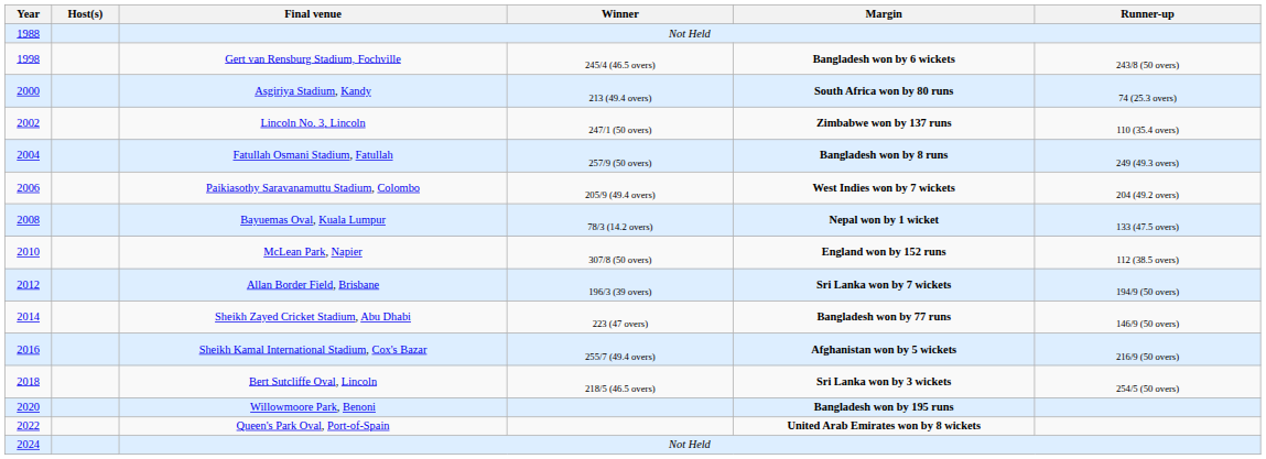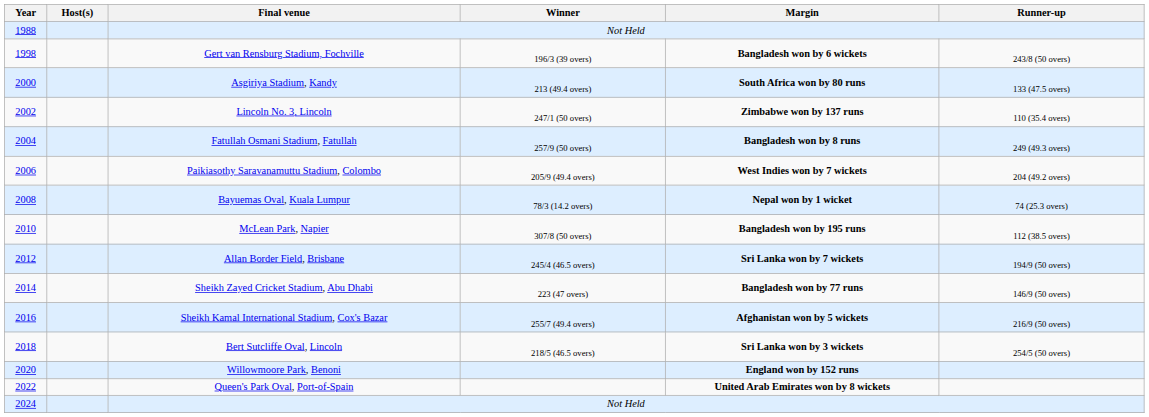Gert van Rensburg Stadium, Fochville | Winner: 245/4 (46.5 overs) -> 196/3 (39 overs)
Asgiriya Stadium, Kandy | Runner-up: 74 (25.3 overs) -> 133 (47.5 overs)
Bayuemas Oval, Kuala Lumpur | Runner-up: 133 (47.5 overs) -> 74 (25.3 overs)
McLean Park, Napier | Margin: England won by 152 runs -> Bangladesh won by 195 runs
Allan Border Field, Brisbane | Winner: 196/3 (39 overs) -> 245/4 (46.5 overs)
Willowmoore Park, Benoni | Margin: Bangladesh won by 195 runs -> England won by 152 runs
